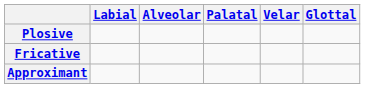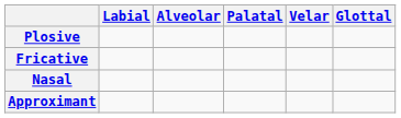+ row: Nasal
